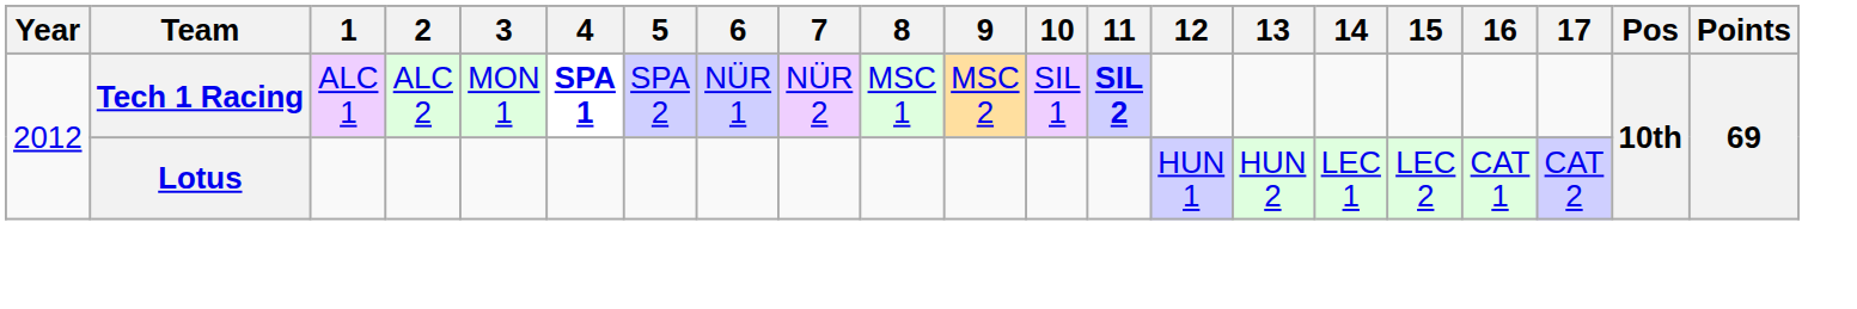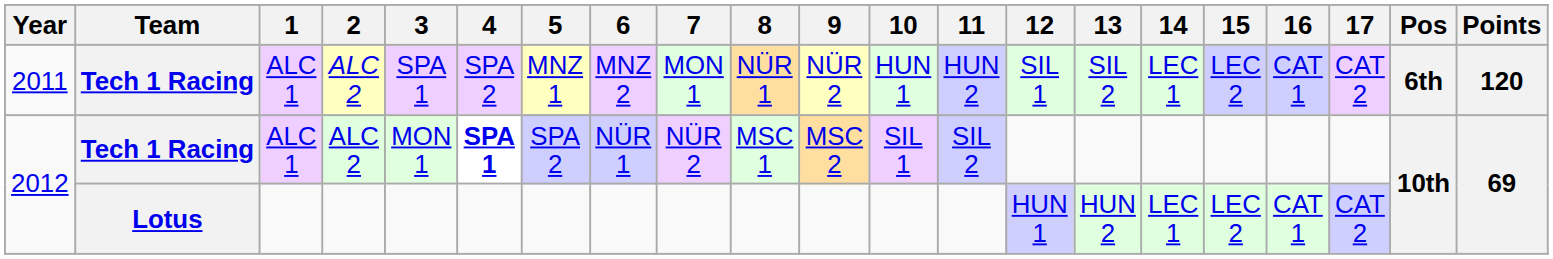+ row: 2011 | Tech 1 Racing | ALC 1 | ALC 2 | SPA 1 | SPA 2 | MNZ 1 | MNZ 2 | MON 1 | NÜR 1 | NÜR 2 | HUN 1 | HUN 2 | SIL 1 | SIL 2 | LEC 1 | LEC 2 | CAT 1 | CAT 2 | 6th | 120
2012 / Tech 1 Racing | 11: bold -> normal
